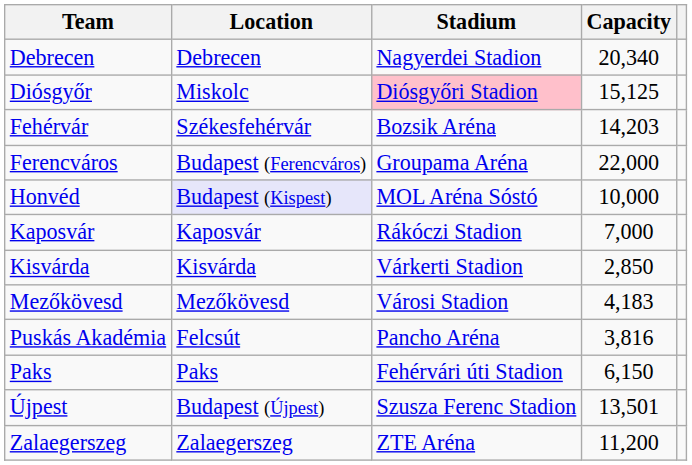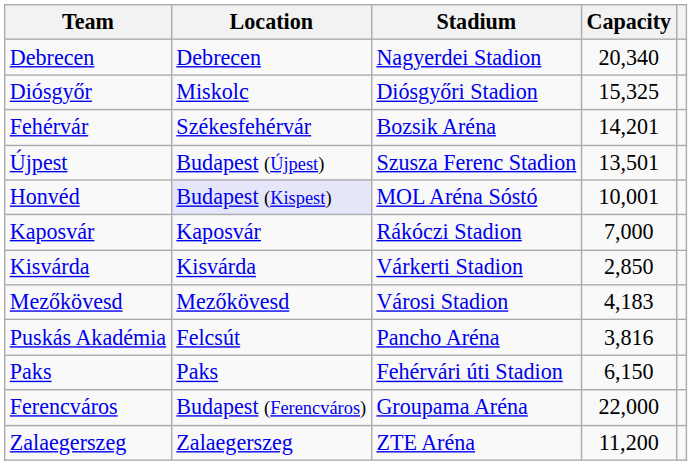Diósgyőr | Stadium: pink background -> no background
Diósgyőr | Capacity: 15,125 -> 15,325
Fehérvár | Capacity: 14,203 -> 14,201
rows swapped: Ferencváros <-> Újpest
Honvéd | Capacity: 10,000 -> 10,001
